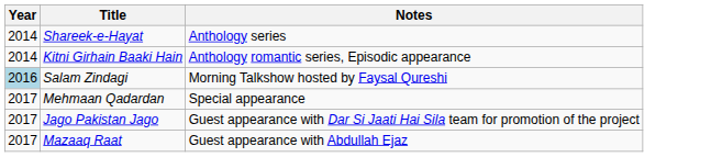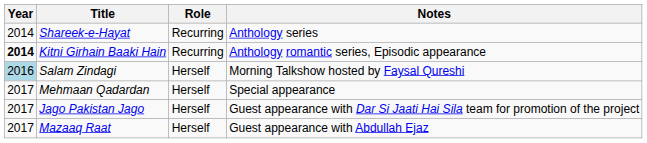+ column: Role | Recurring | Recurring | Herself | Herself | Herself | Herself
Kitni Girhain Baaki Hain | Year: normal -> bold
